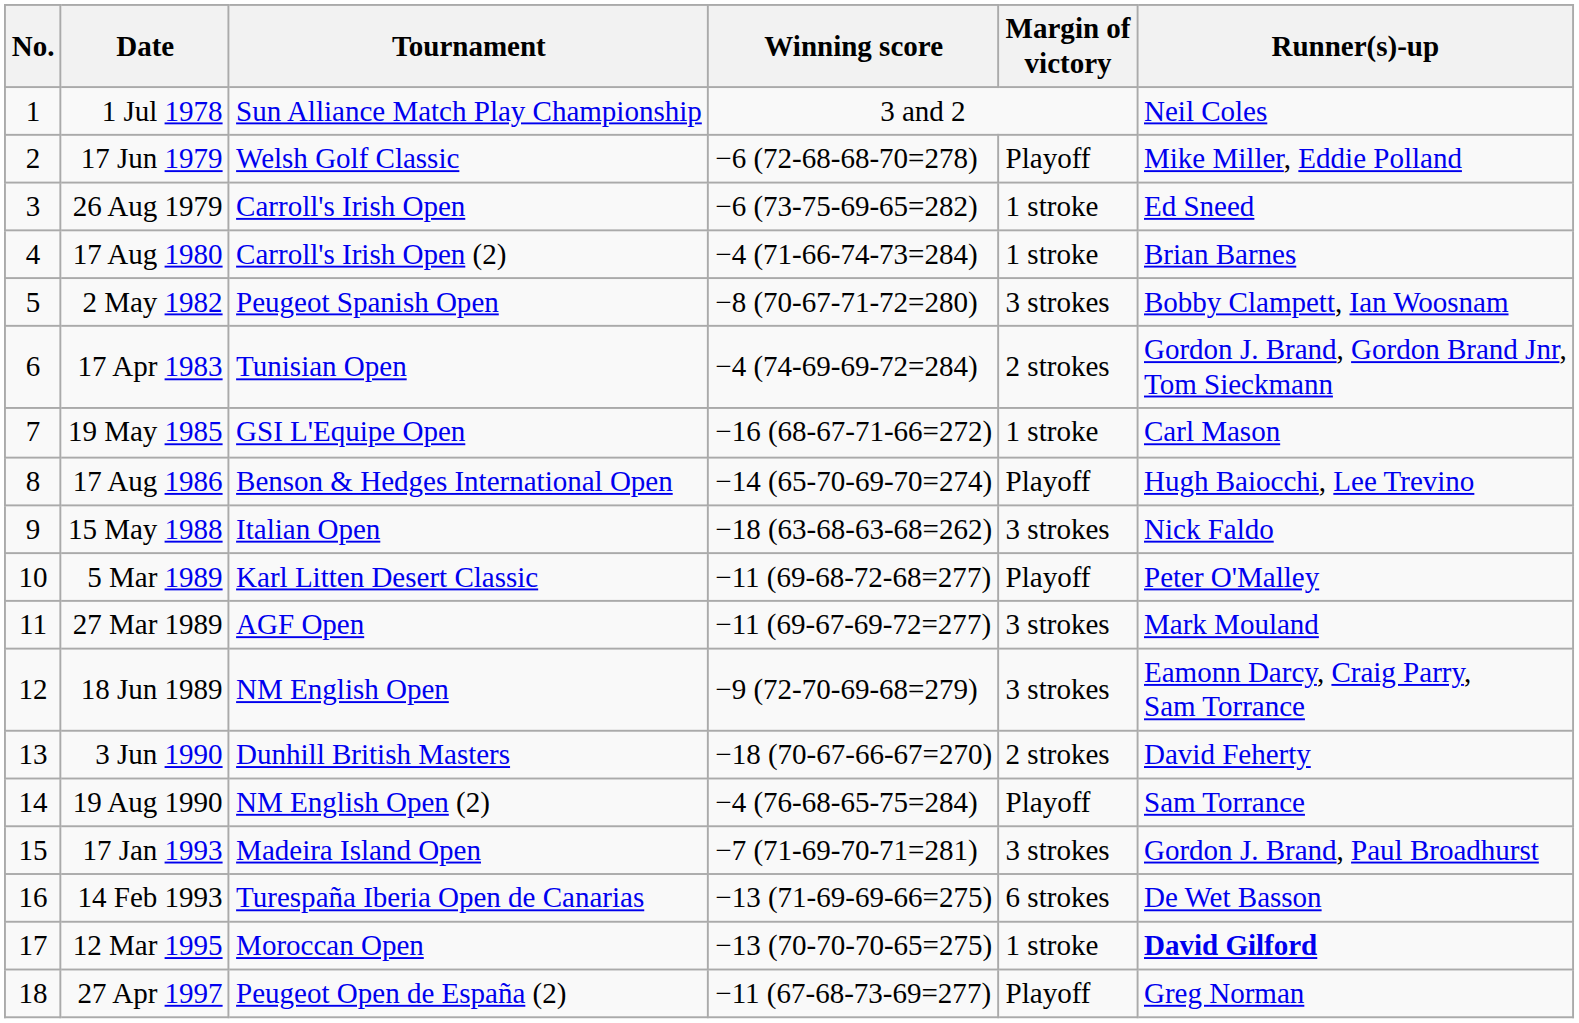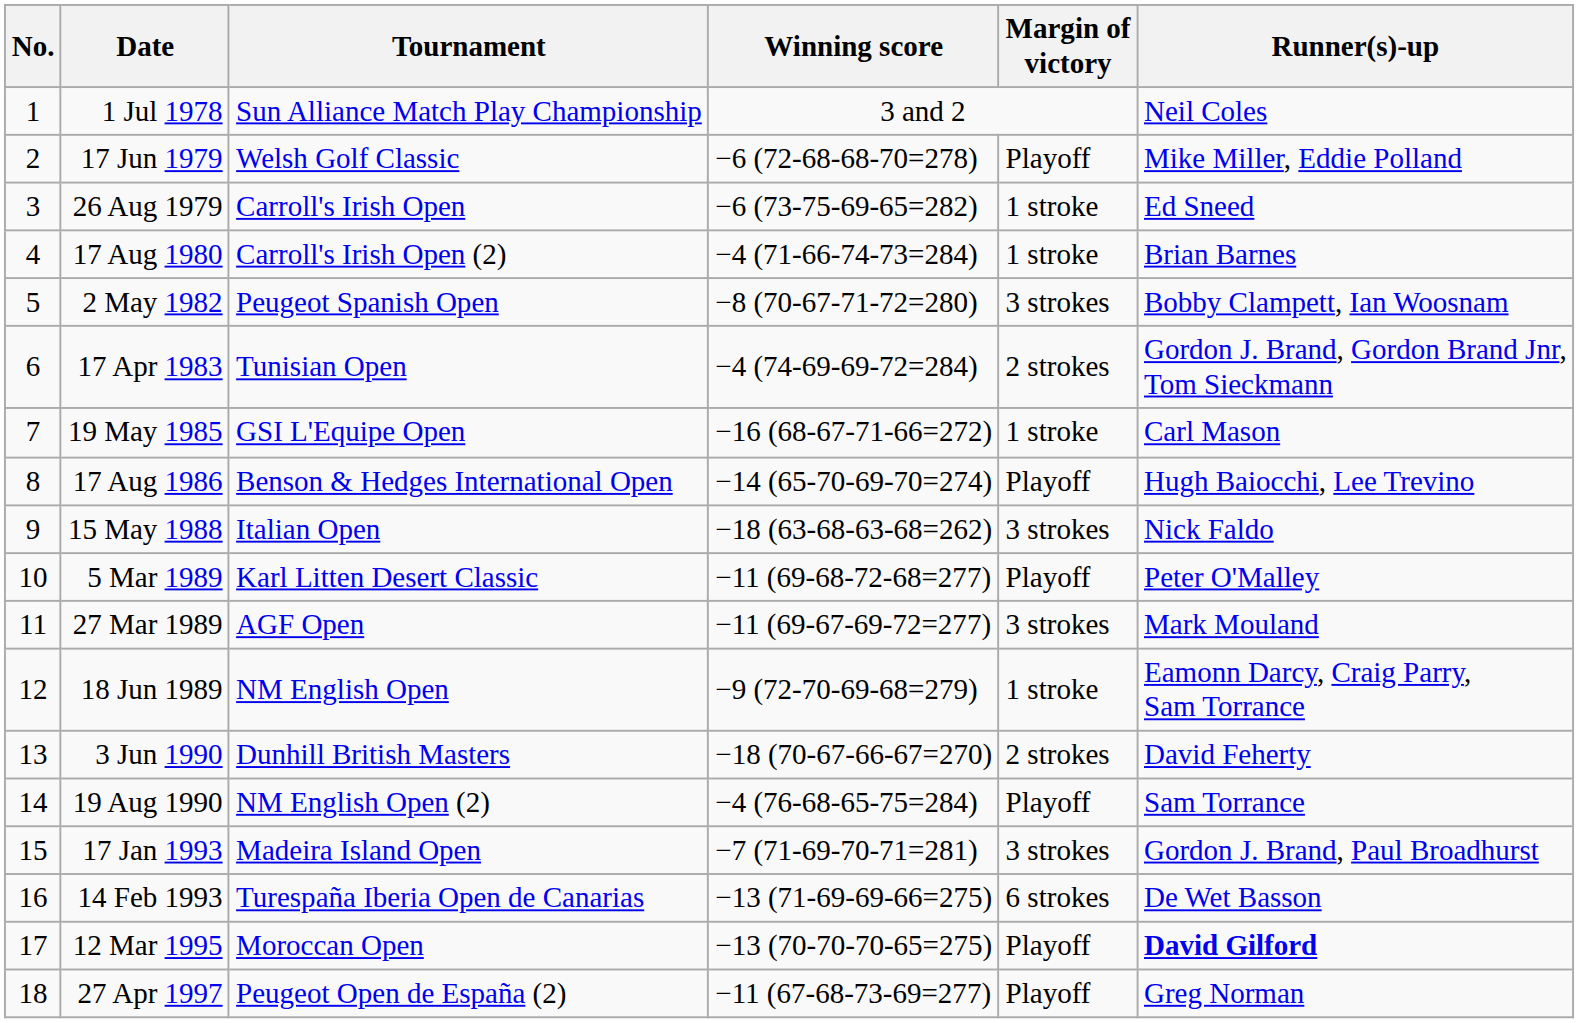18 Jun 1989 | Margin of victory: 3 strokes -> 1 stroke
12 Mar 1995 | Margin of victory: 1 stroke -> Playoff
